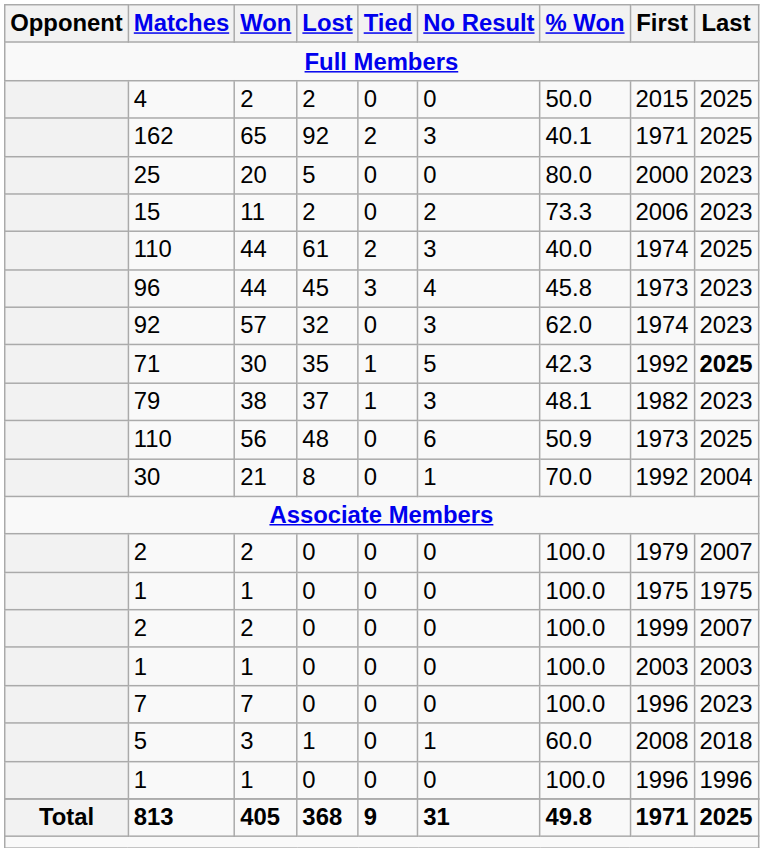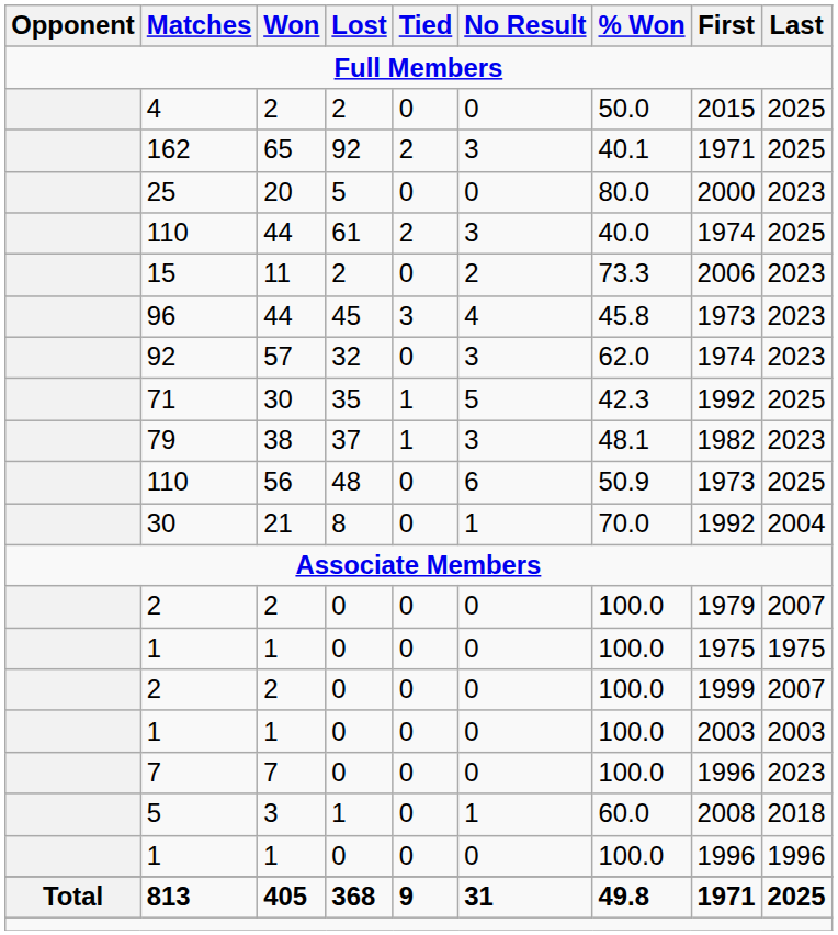rows swapped: 110 / 44 <-> 15
71 | Last: bold -> normal
